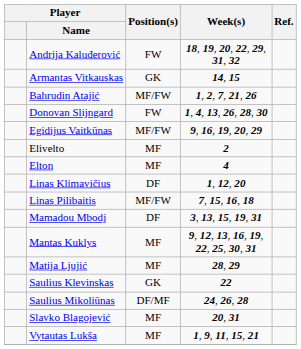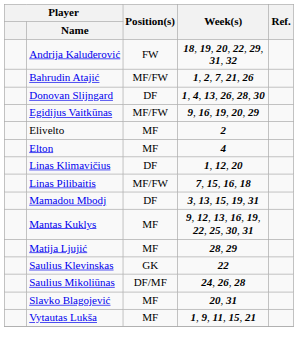- row: Armantas Vitkauskas | GK | 14, 15
Donovan Slijngard | Position(s): FW -> DF
